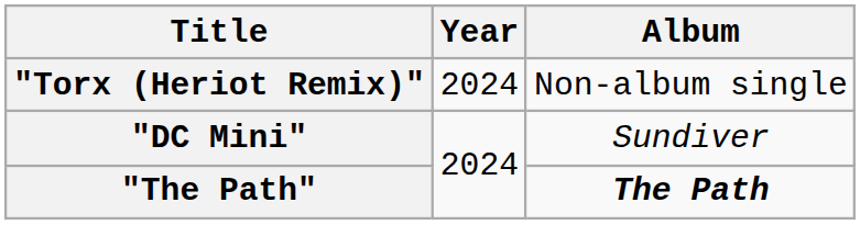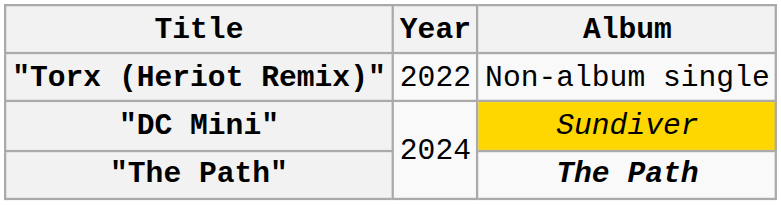"Torx (Heriot Remix)" | Year: 2024 -> 2022
"DC Mini" | Album: no background -> gold background
